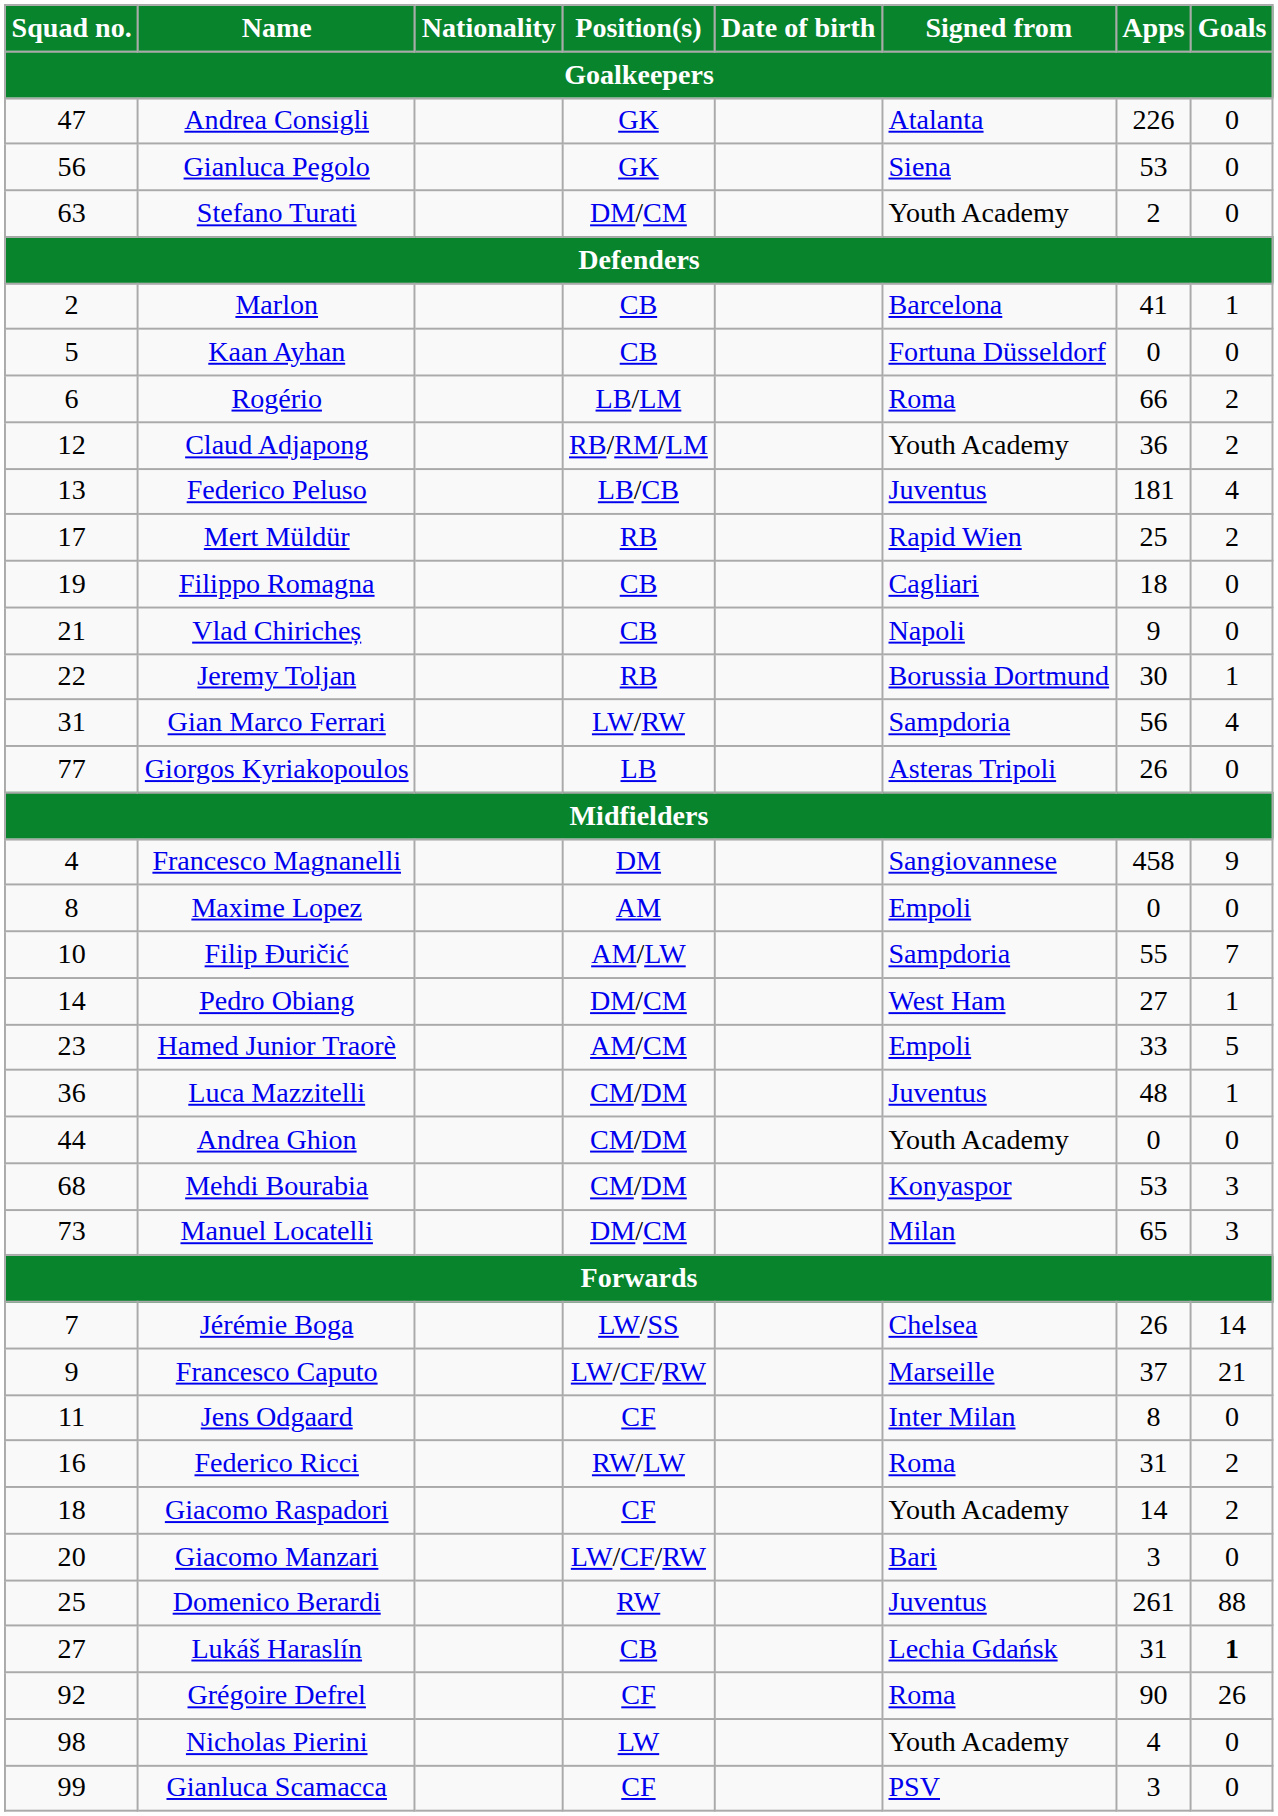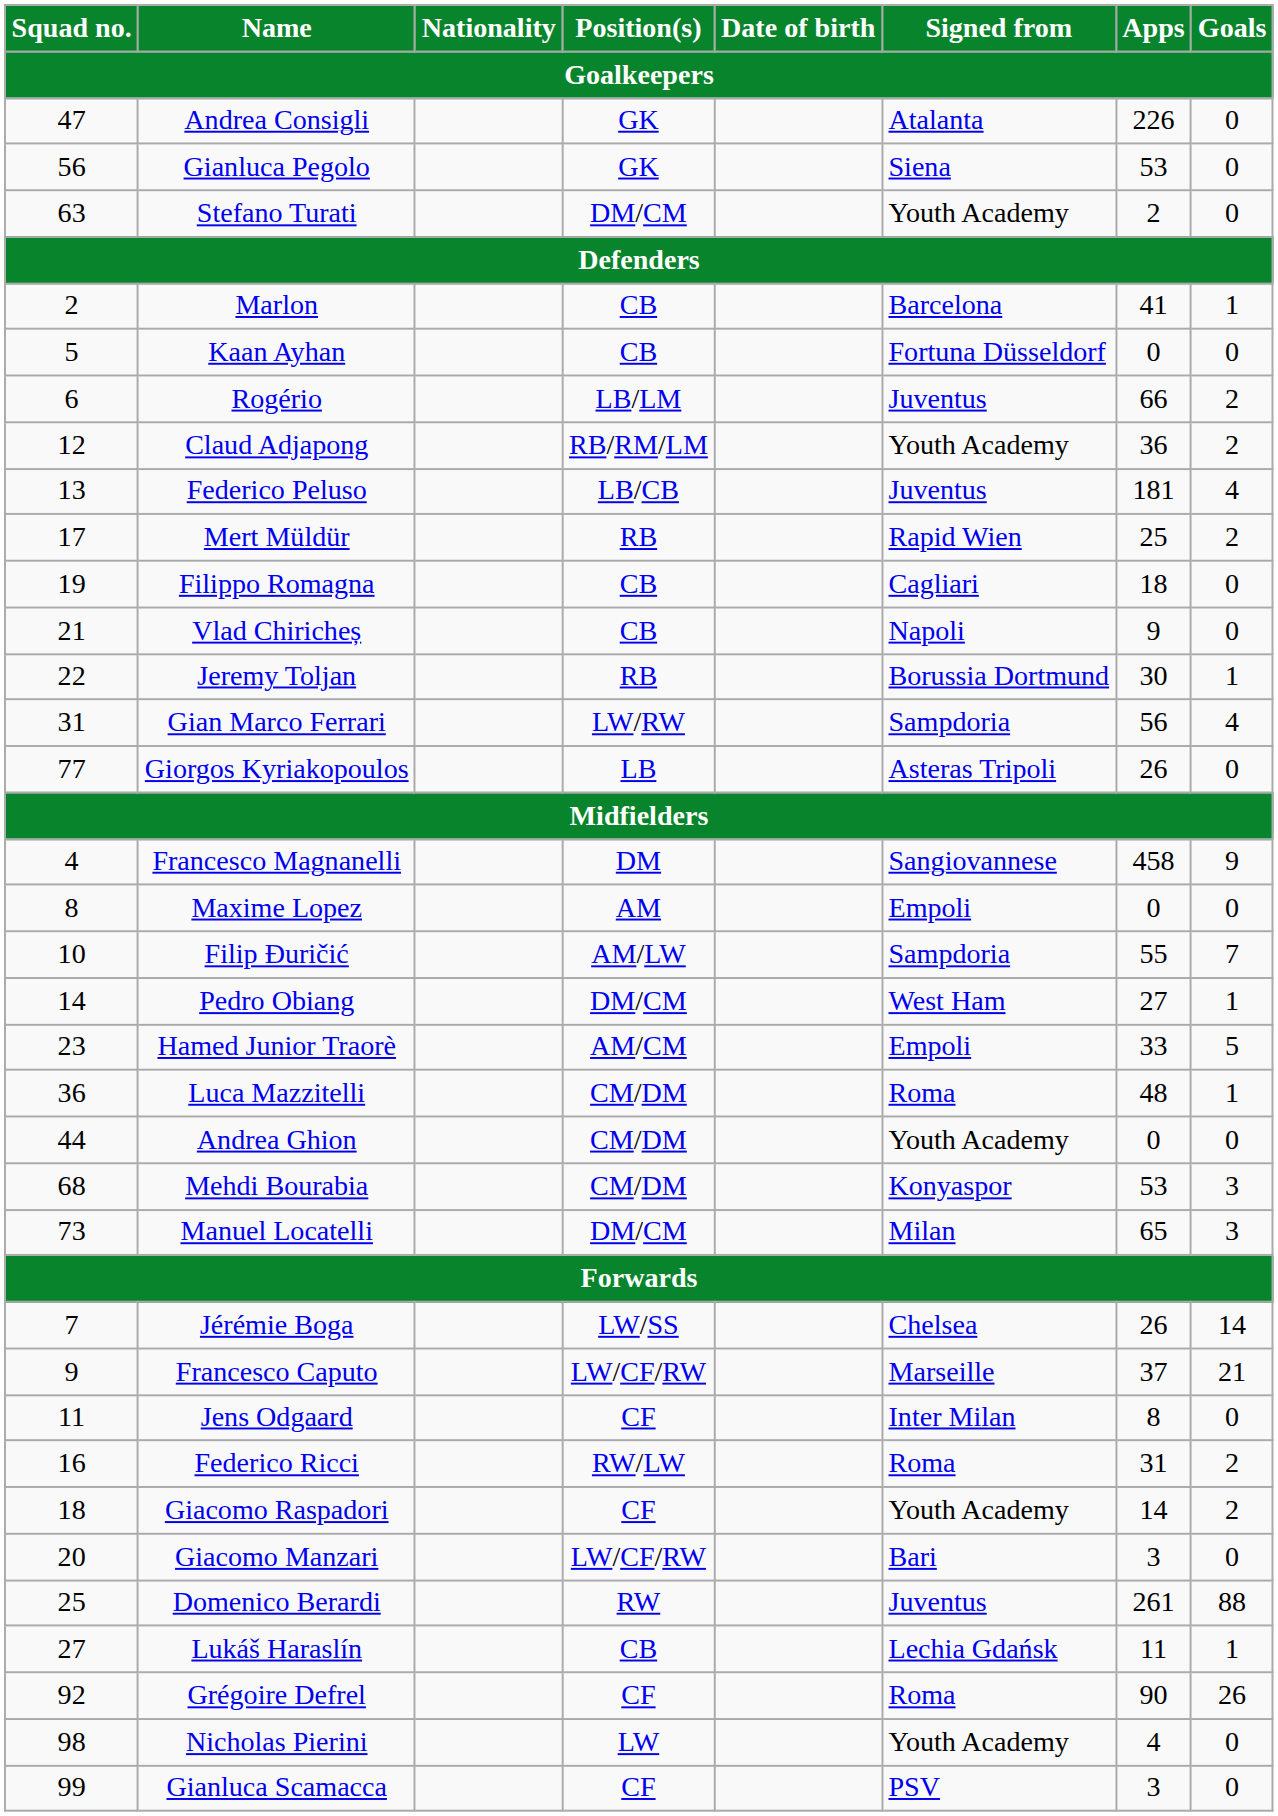Rogério | Signed from: Roma -> Juventus
Luca Mazzitelli | Signed from: Juventus -> Roma
Lukáš Haraslín | Apps: 31 -> 11
Lukáš Haraslín | Goals: bold -> normal
